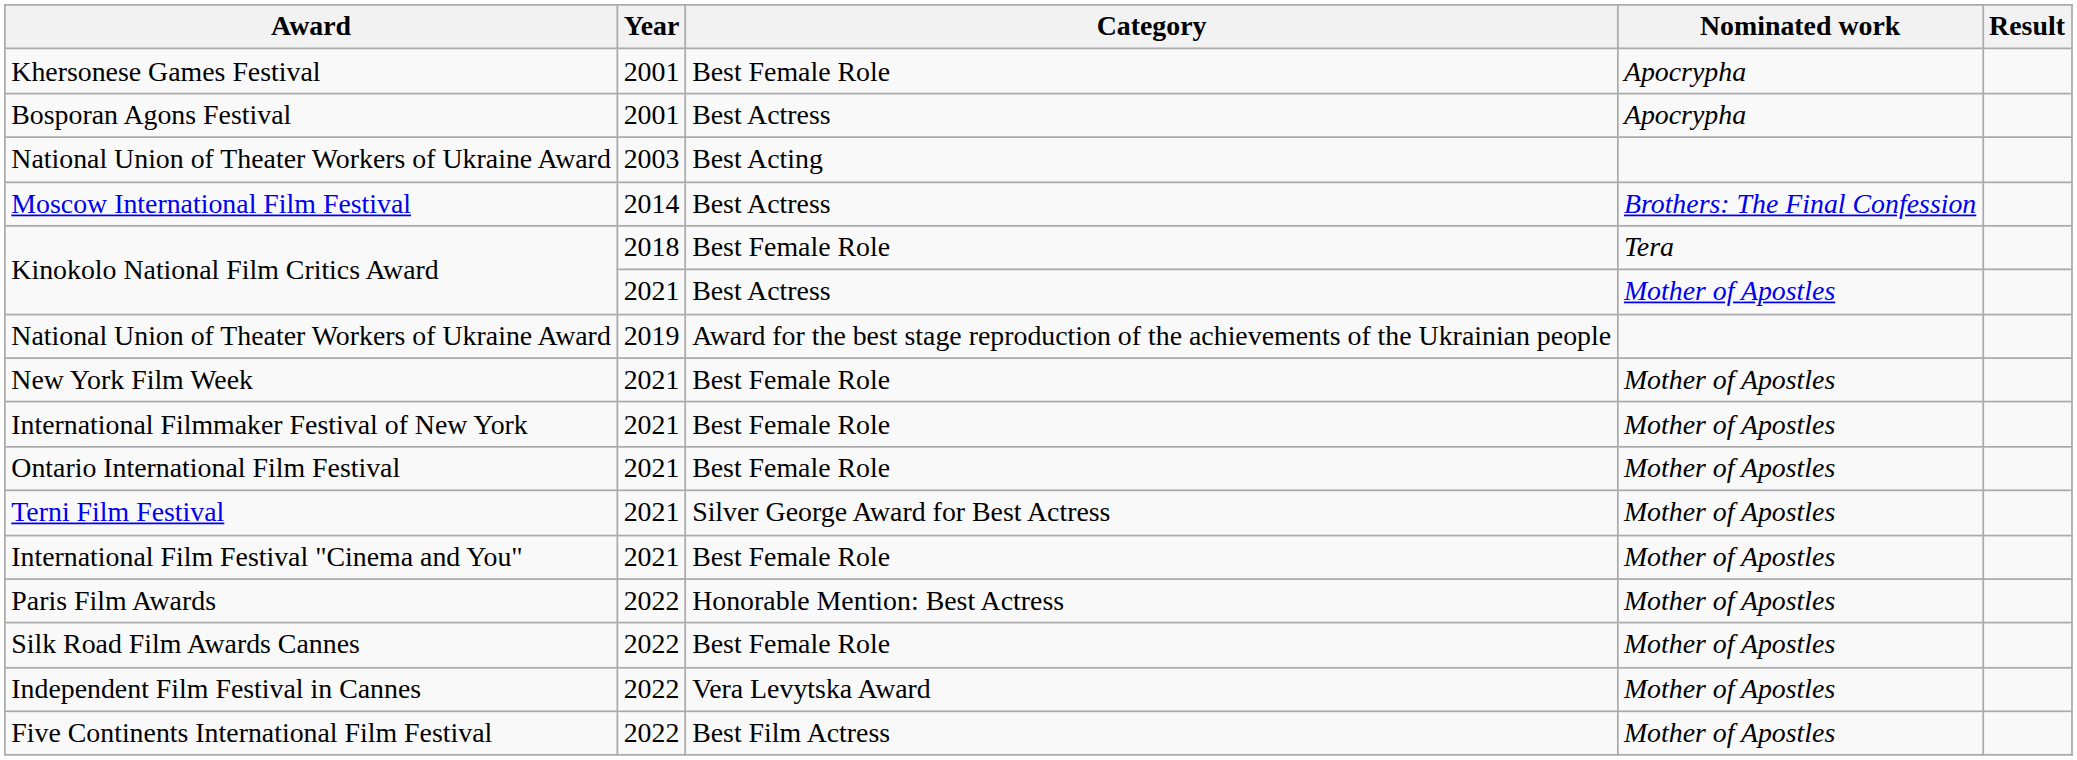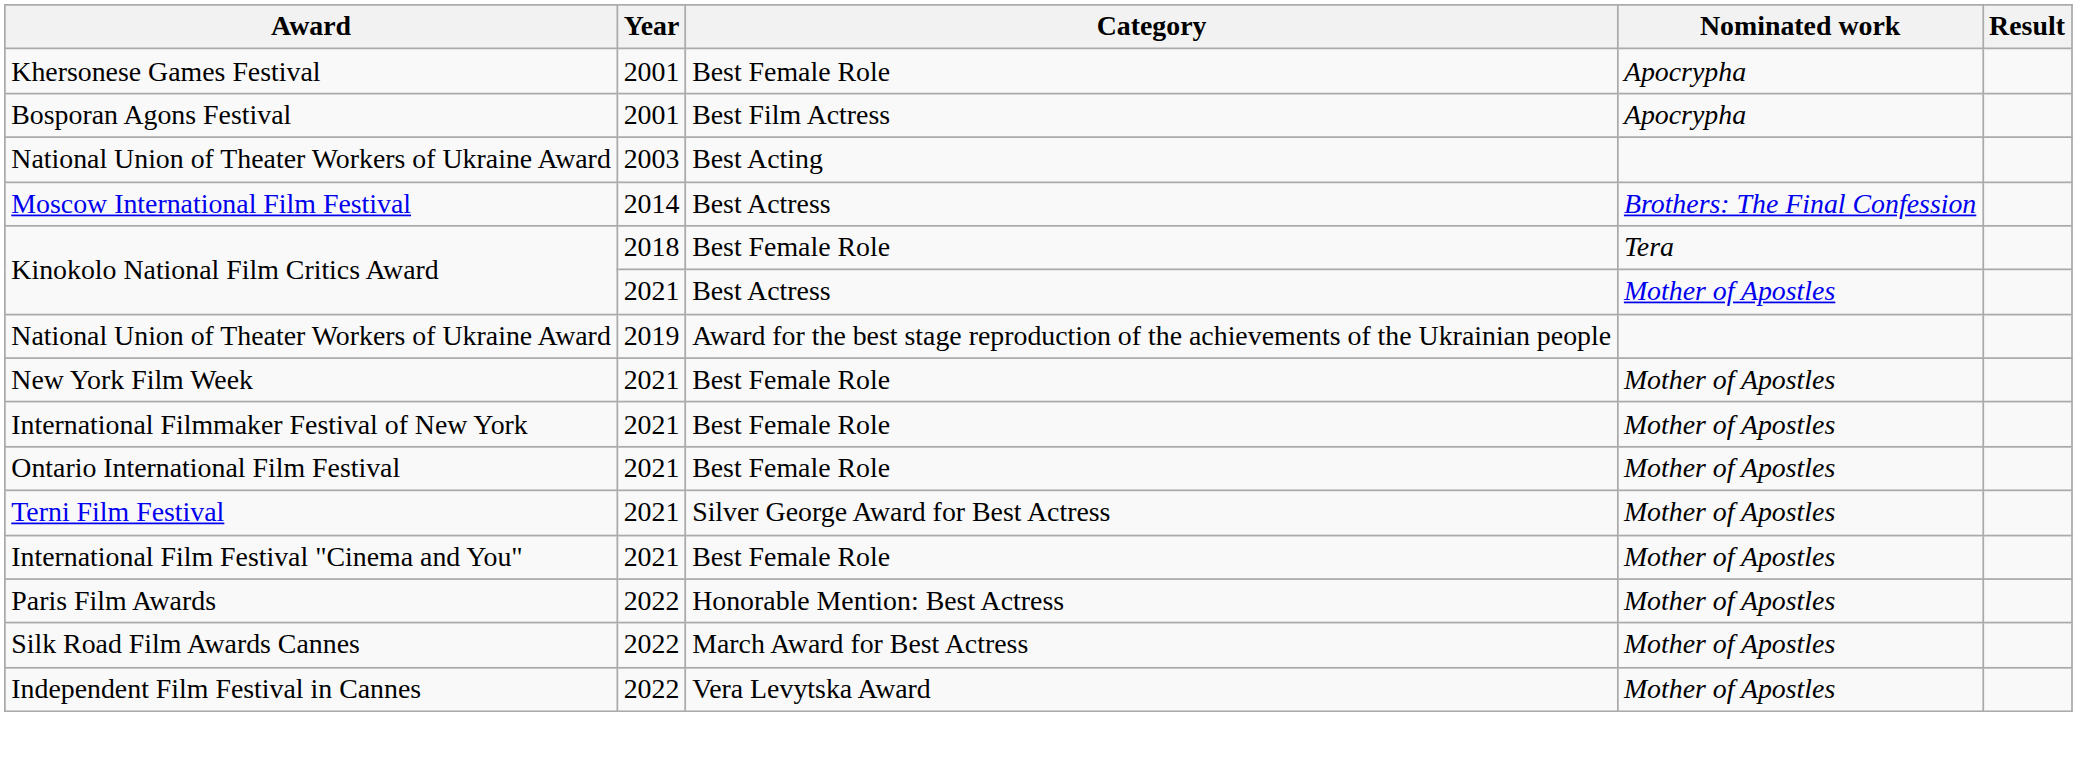Bosporan Agons Festival | Category: Best Actress -> Best Film Actress
Silk Road Film Awards Cannes | Category: Best Female Role -> March Award for Best Actress
- row: Five Continents International Film Festival | 2022 | Best Film Actress | Mother of Apostles
